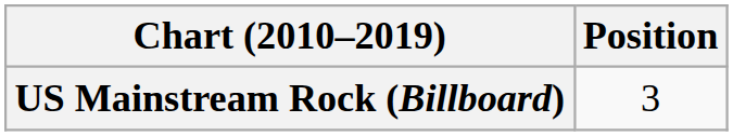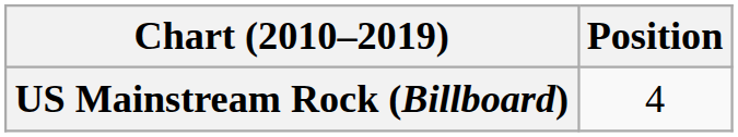US Mainstream Rock (Billboard) | Position: 3 -> 4
